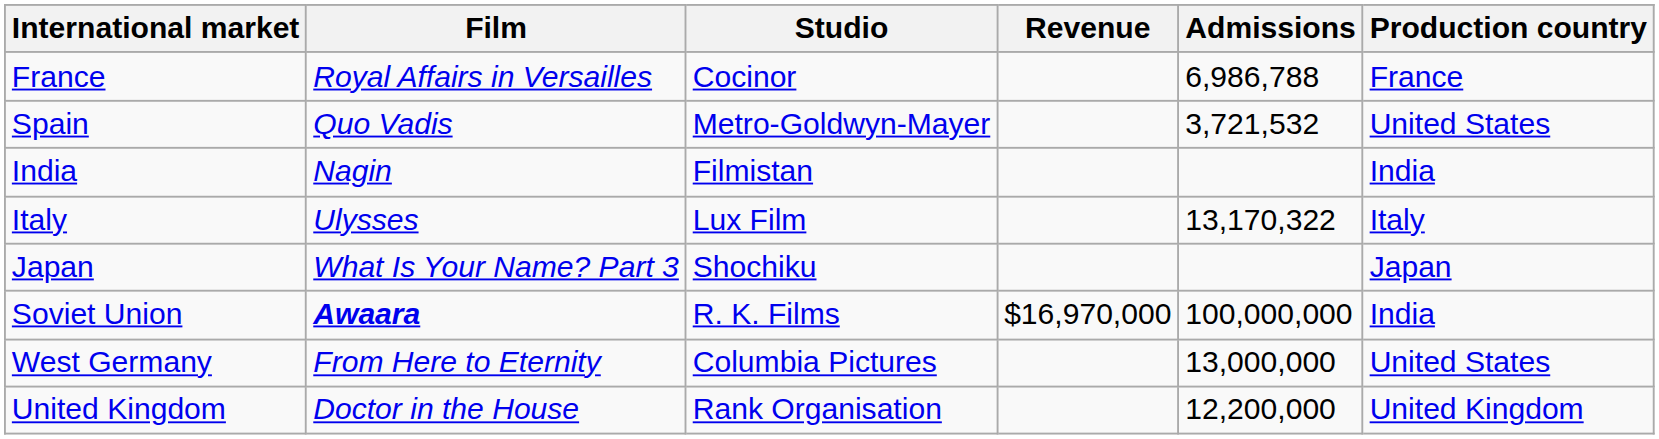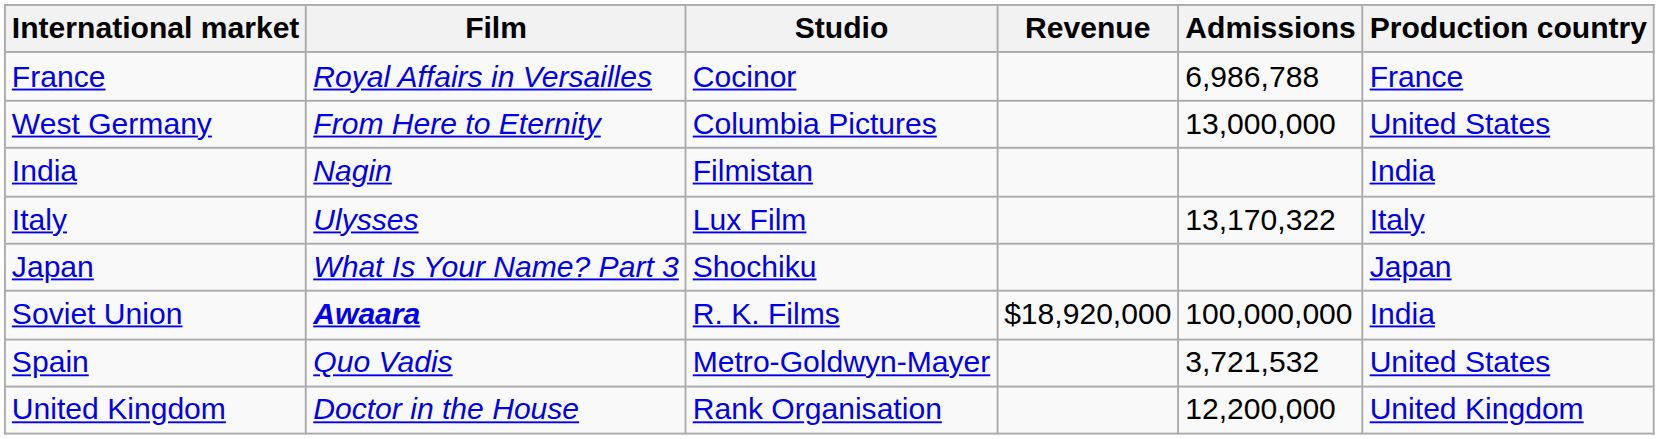rows swapped: West Germany <-> Spain
Soviet Union | Revenue: $16,970,000 -> $18,920,000
